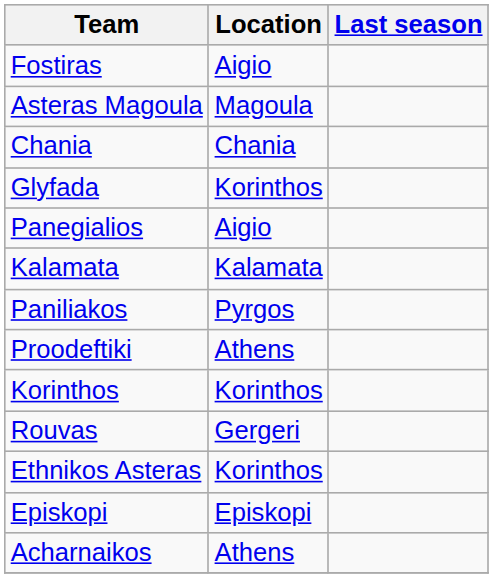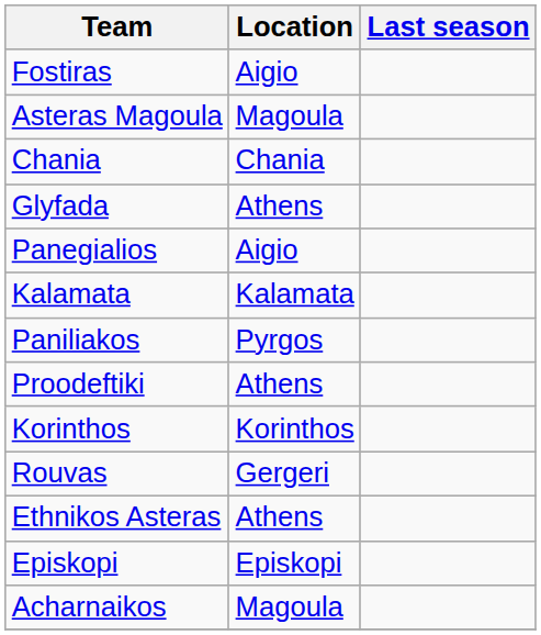Glyfada | Location: Korinthos -> Athens
Ethnikos Asteras | Location: Korinthos -> Athens
Acharnaikos | Location: Athens -> Magoula
